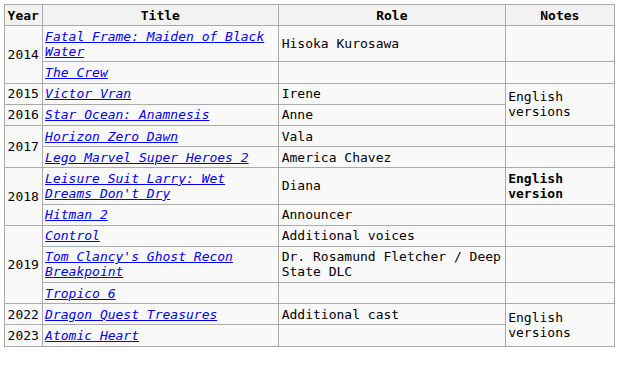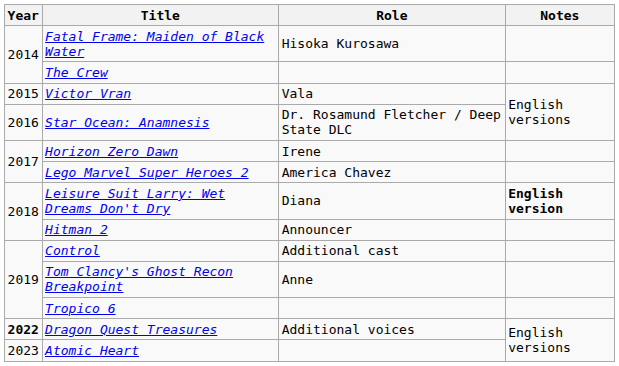Victor Vran | Role: Irene -> Vala
Star Ocean: Anamnesis | Role: Anne -> Dr. Rosamund Fletcher / Deep State DLC
Horizon Zero Dawn | Role: Vala -> Irene
Control | Role: Additional voices -> Additional cast
Tom Clancy's Ghost Recon Breakpoint | Role: Dr. Rosamund Fletcher / Deep State DLC -> Anne
Dragon Quest Treasures | Year: normal -> bold
Dragon Quest Treasures | Role: Additional cast -> Additional voices
